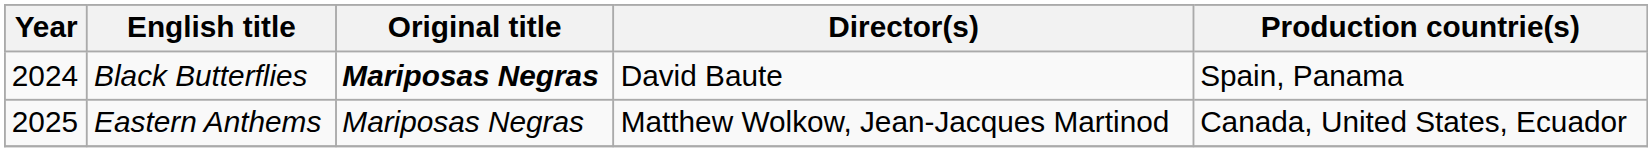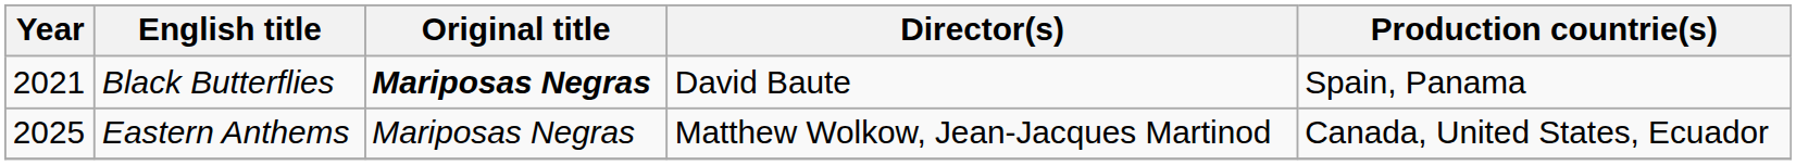Black Butterflies | Year: 2024 -> 2021
